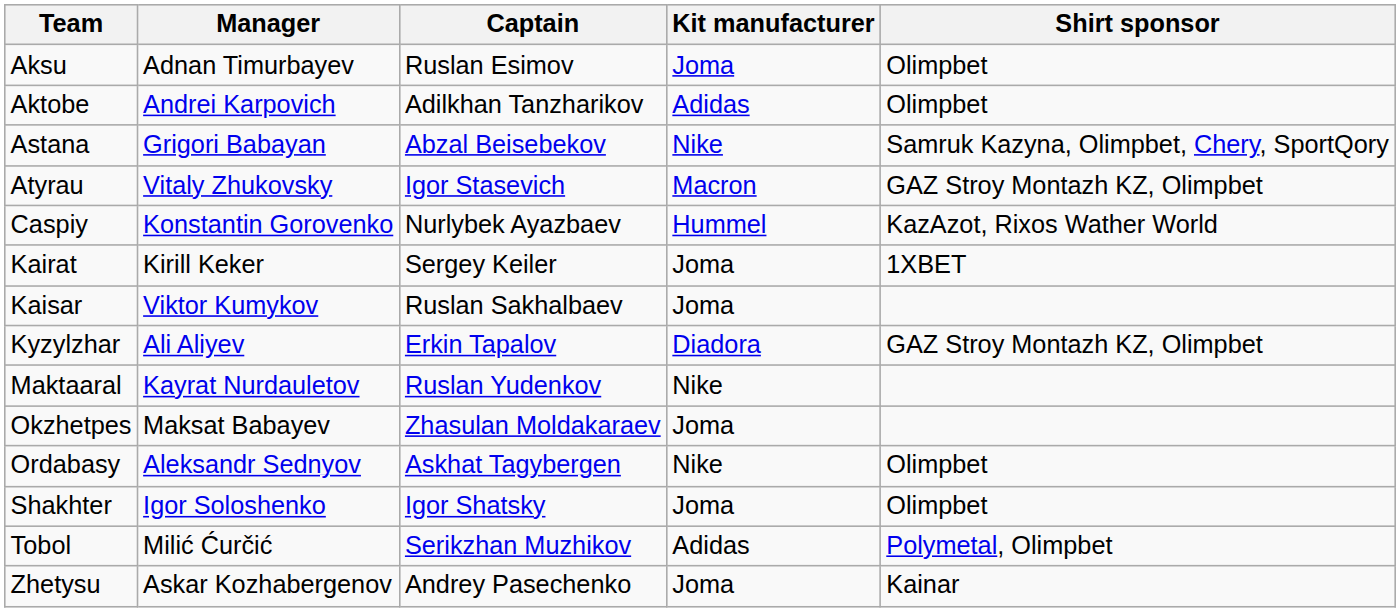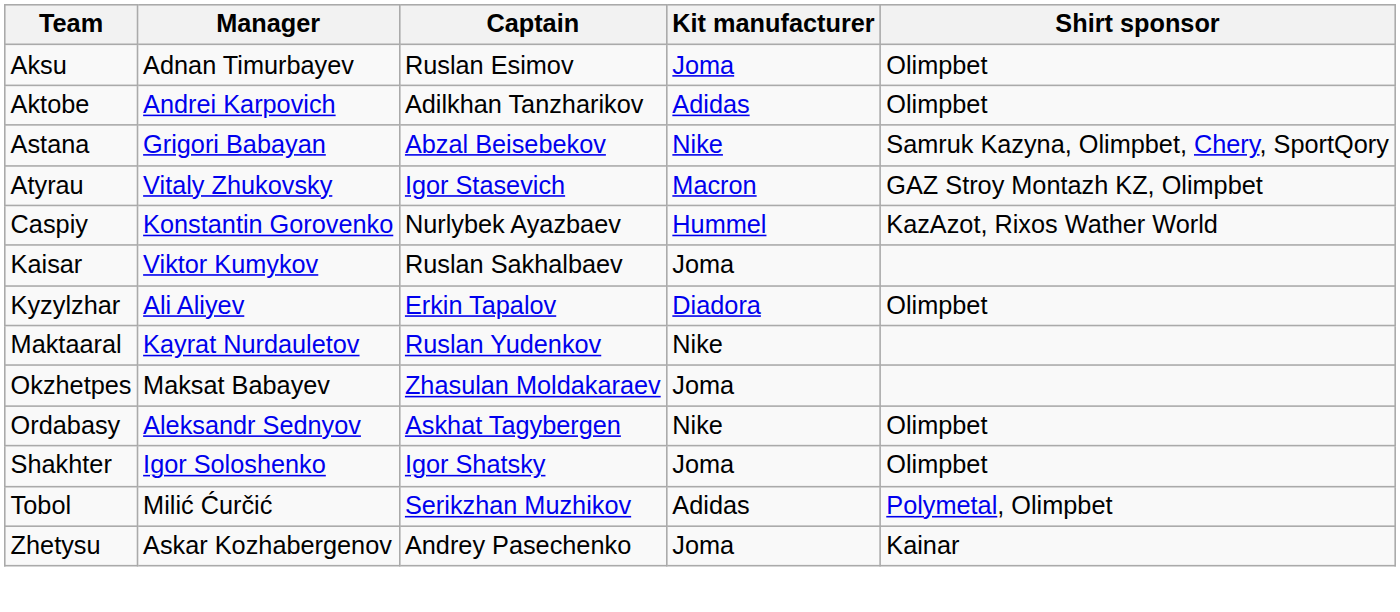- row: Kairat | Kirill Keker | Sergey Keiler | Joma | 1XBET
Kyzylzhar | Shirt sponsor: GAZ Stroy Montazh KZ, Olimpbet -> Olimpbet
